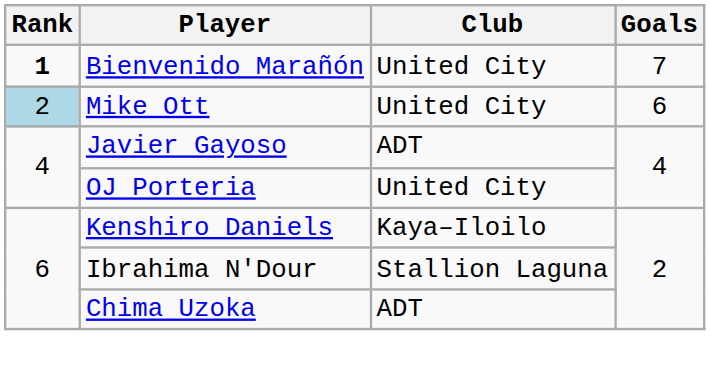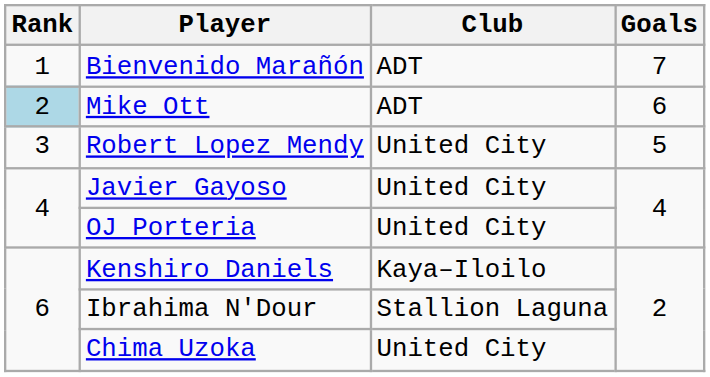Bienvenido Marañón | Rank: bold -> normal
Bienvenido Marañón | Club: United City -> ADT
Mike Ott | Club: United City -> ADT
+ row: 3 | Robert Lopez Mendy | United City | 5
Javier Gayoso | Club: ADT -> United City
Chima Uzoka | Club: ADT -> United City
